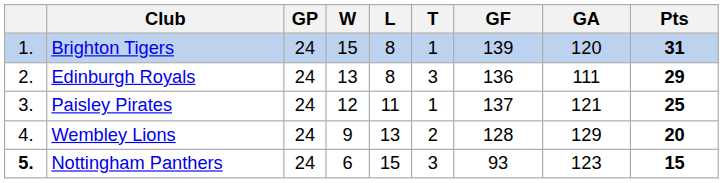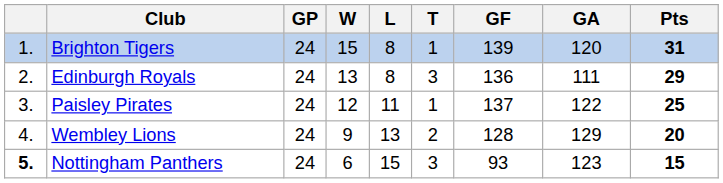Paisley Pirates | GA: 121 -> 122
